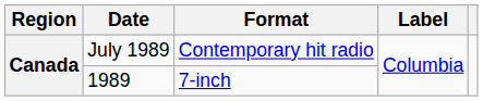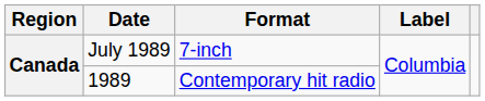July 1989 | Format: Contemporary hit radio -> 7-inch
1989 | Format: 7-inch -> Contemporary hit radio
